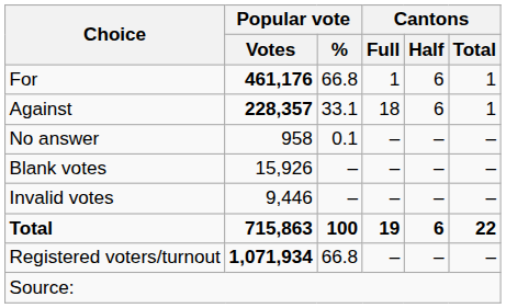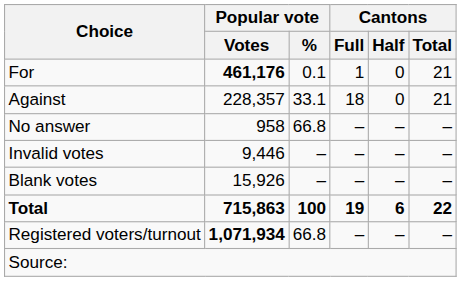For | Popular vote / %: 66.8 -> 0.1
For | Cantons / Half: 6 -> 0
For | Cantons / Total: 1 -> 21
Against | Popular vote / Votes: bold -> normal
Against | Cantons / Half: 6 -> 0
Against | Cantons / Total: 1 -> 21
No answer | Popular vote / %: 0.1 -> 66.8
rows swapped: Blank votes <-> Invalid votes
